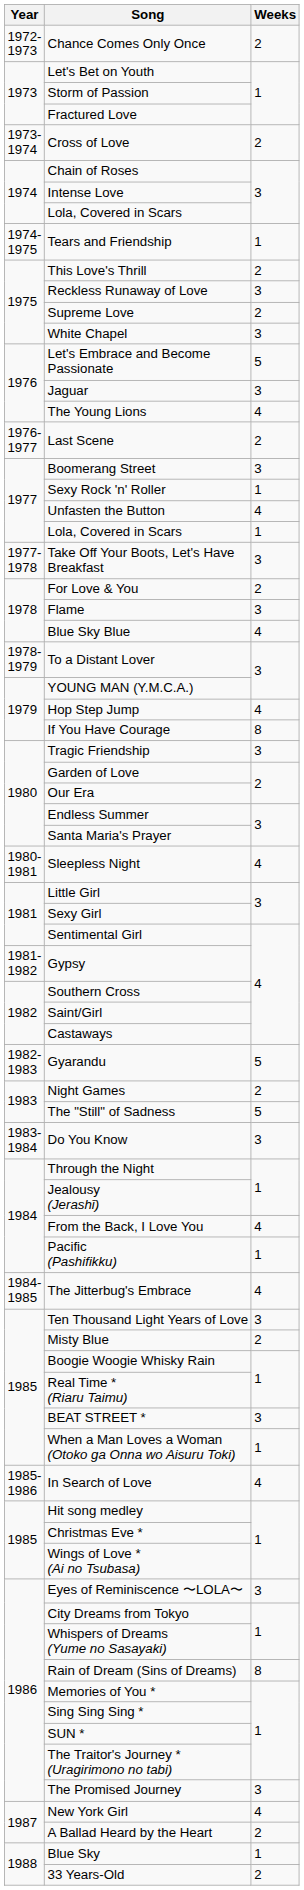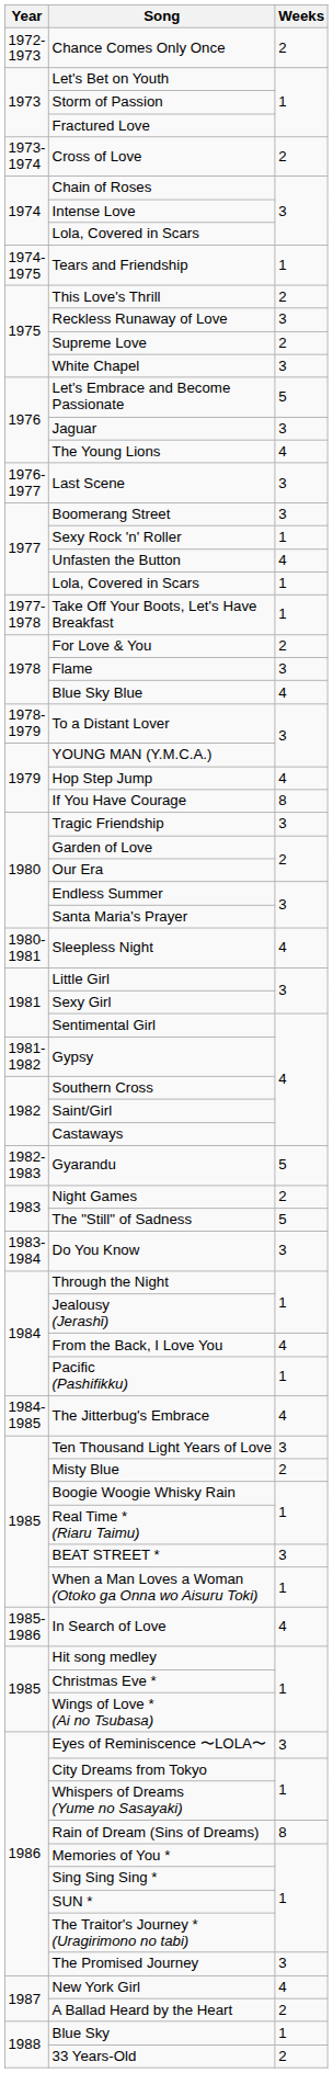Last Scene | Weeks: 2 -> 3
Take Off Your Boots, Let's Have Breakfast | Weeks: 3 -> 1
